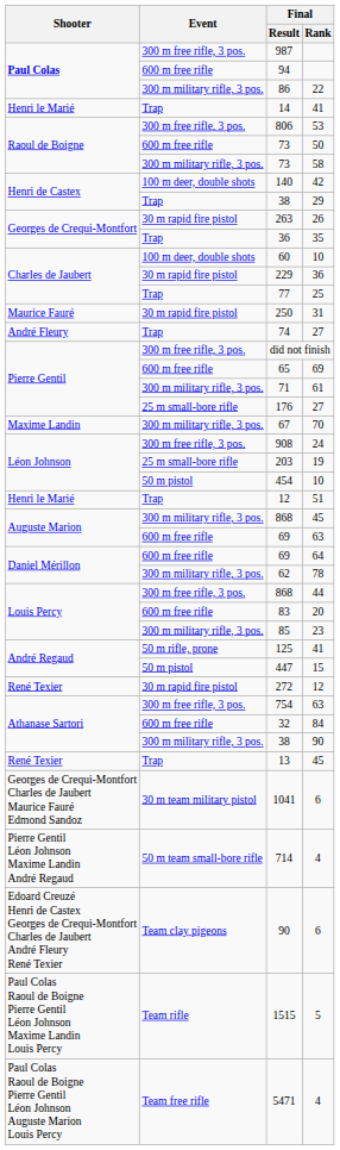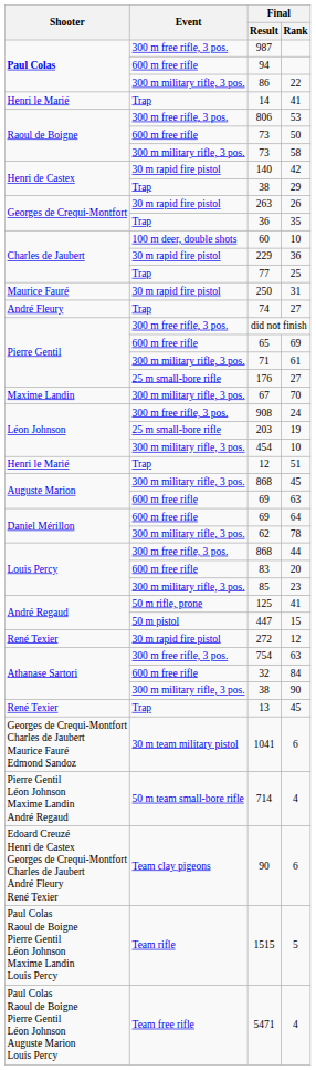140 | Event: 100 m deer, double shots -> 30 m rapid fire pistol
454 | Event: 50 m pistol -> 300 m military rifle, 3 pos.
